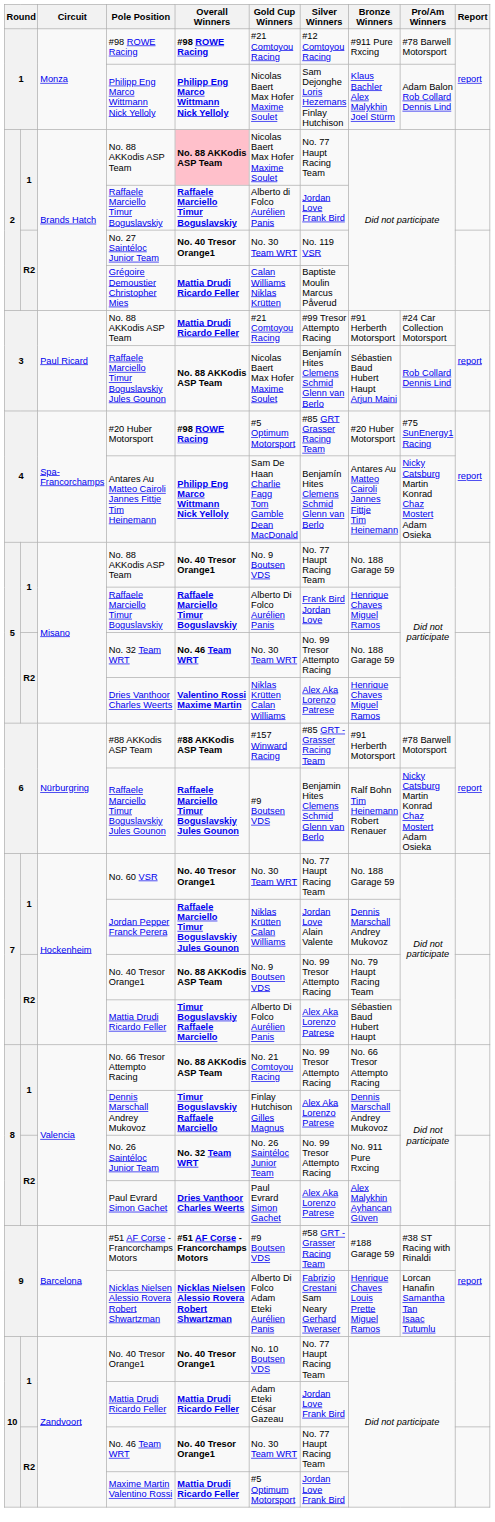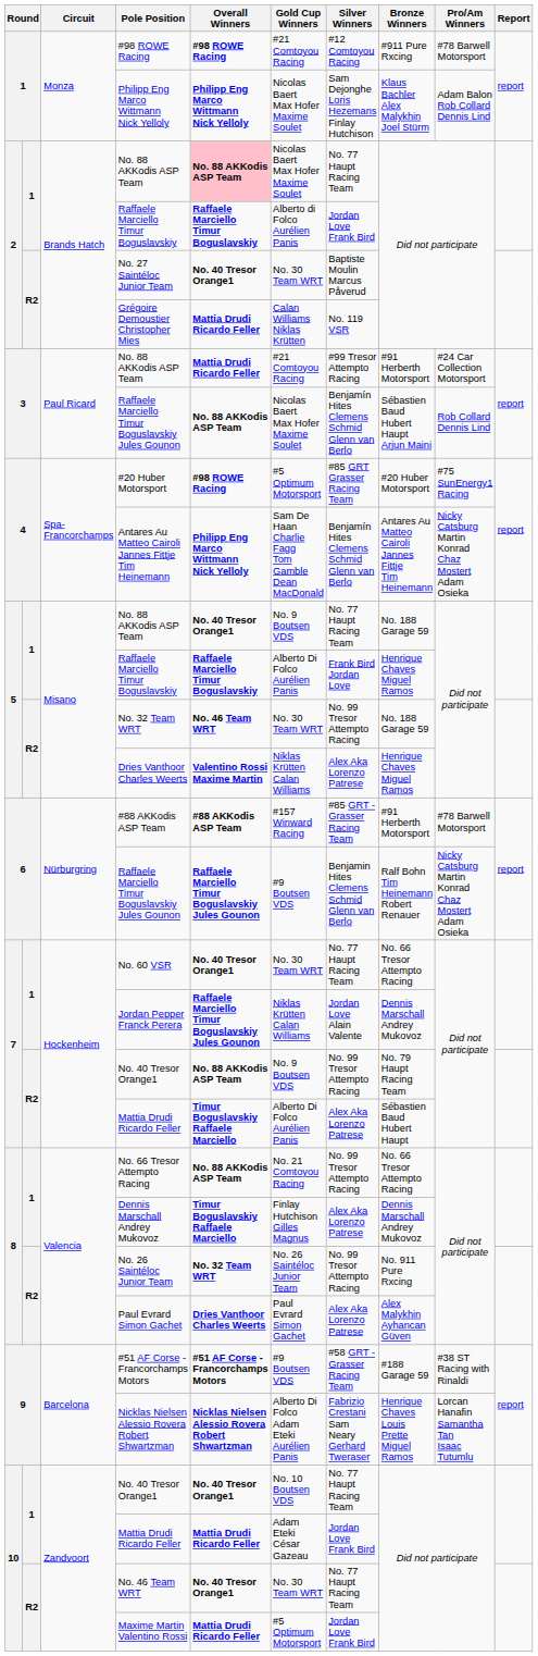No. 27 Saintéloc Junior Team | Silver Winners: No. 119 VSR -> Baptiste Moulin Marcus Påverud
Grégoire Demoustier Christopher Mies | Silver Winners: Baptiste Moulin Marcus Påverud -> No. 119 VSR
No. 60 VSR | Bronze Winners: No. 188 Garage 59 -> No. 66 Tresor Attempto Racing
